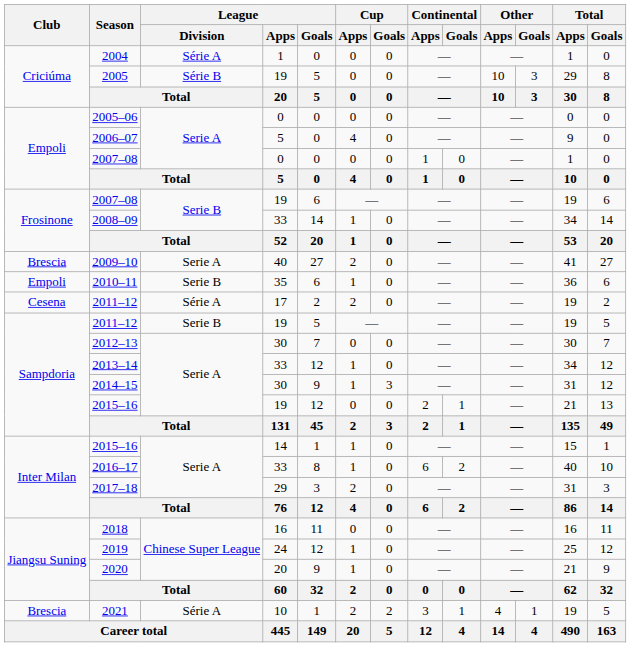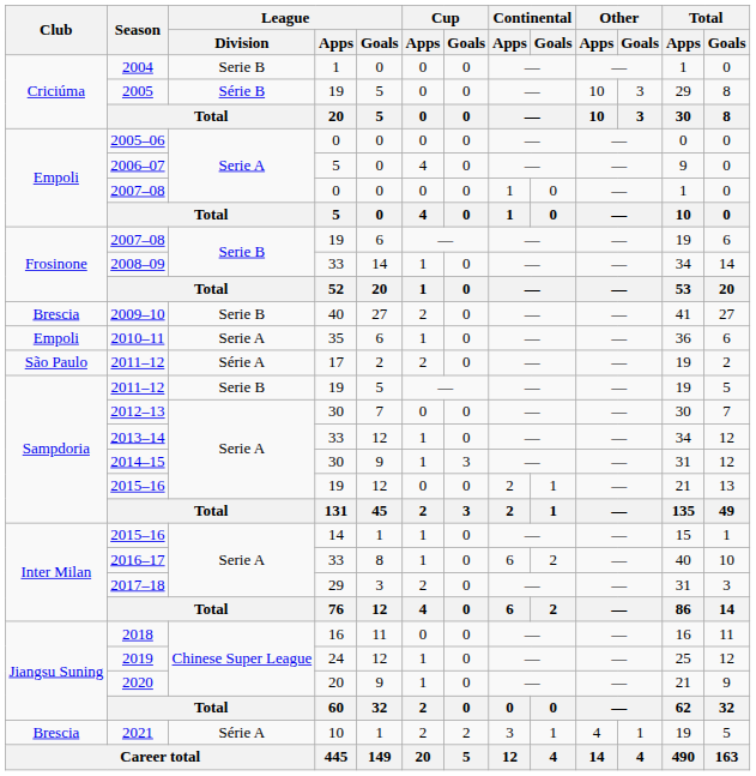2004 | League / Division: Série A -> Serie B
2009–10 | League / Division: Serie A -> Serie B
2010–11 | League / Division: Serie B -> Serie A
2011–12 / 17 | Club: Cesena -> São Paulo
